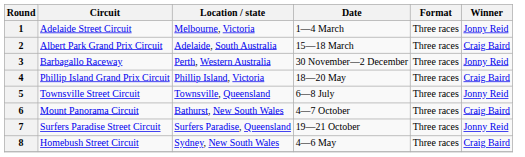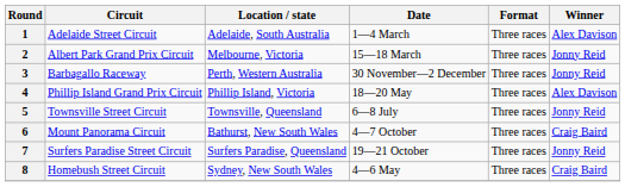1 | Location / state: Melbourne, Victoria -> Adelaide, South Australia
1 | Winner: Jonny Reid -> Alex Davison
2 | Location / state: Adelaide, South Australia -> Melbourne, Victoria
2 | Winner: Craig Baird -> Jonny Reid
4 | Winner: Craig Baird -> Alex Davison
